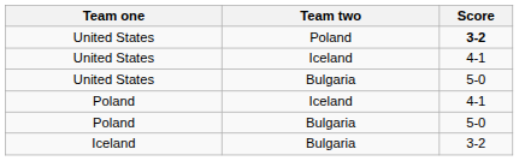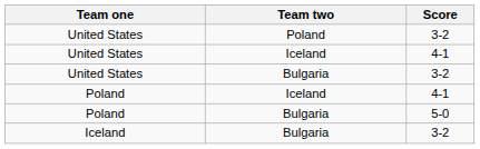United States / Poland | Score: bold -> normal
United States / Bulgaria | Score: 5-0 -> 3-2
